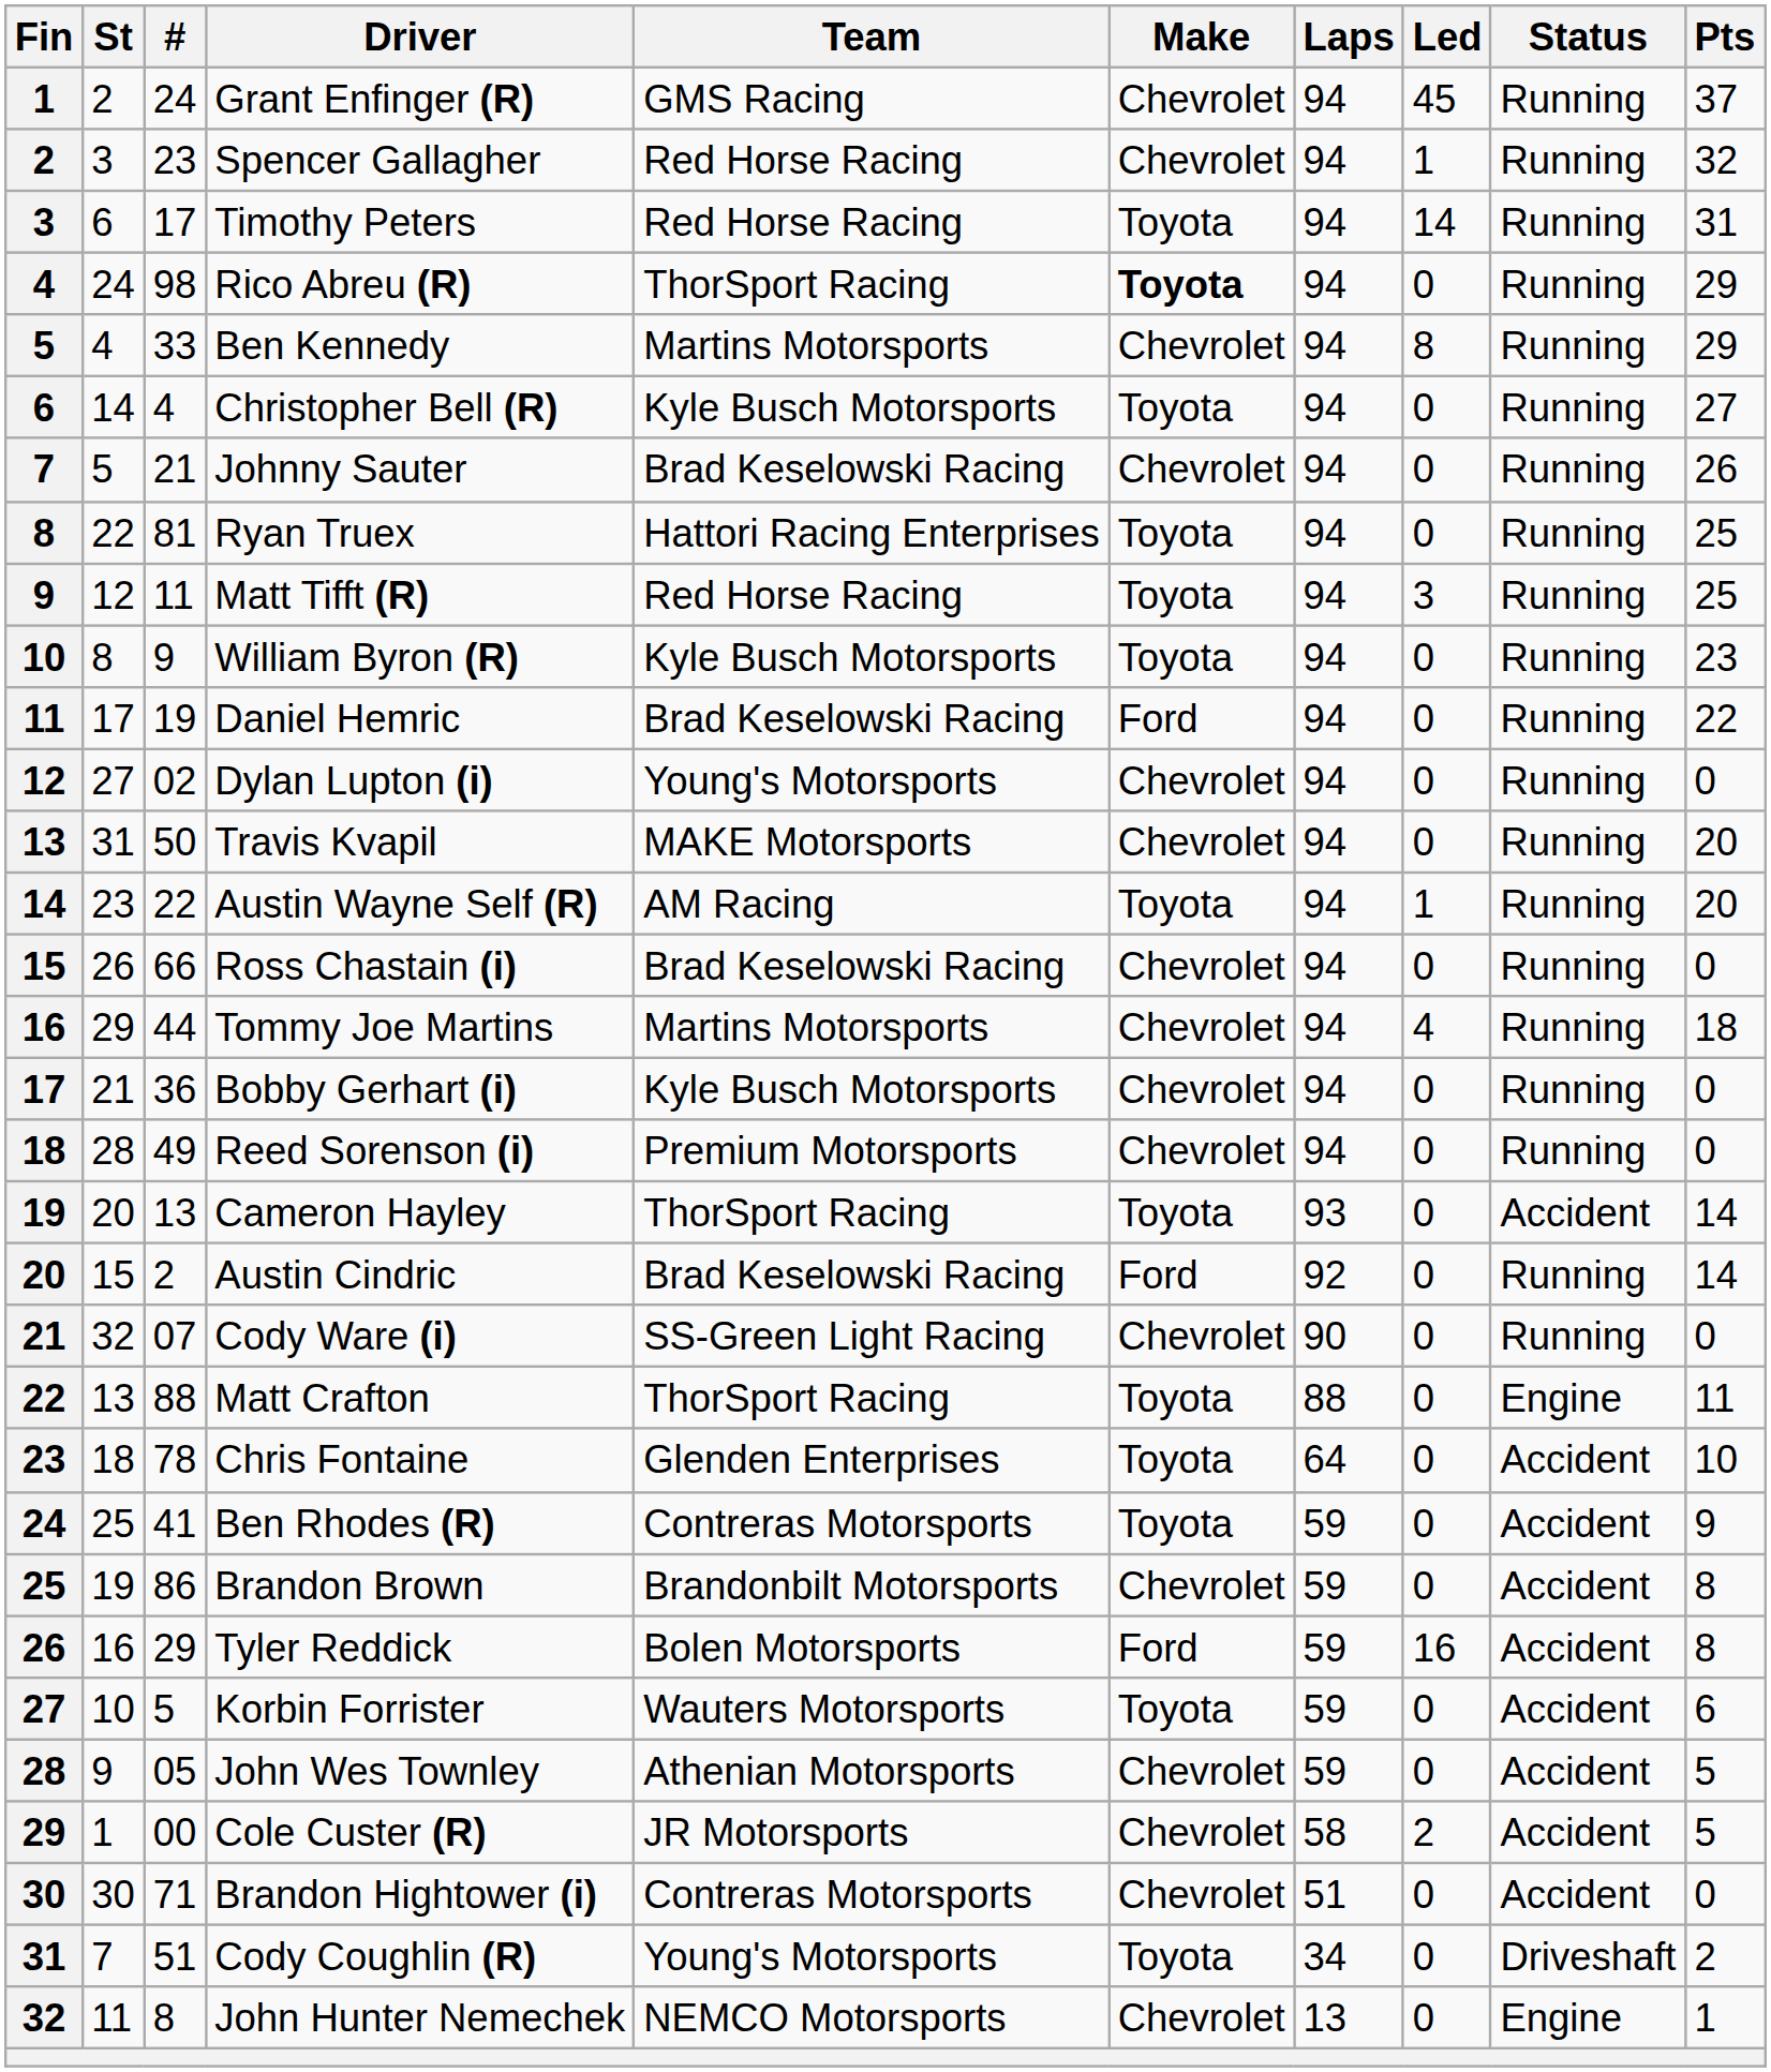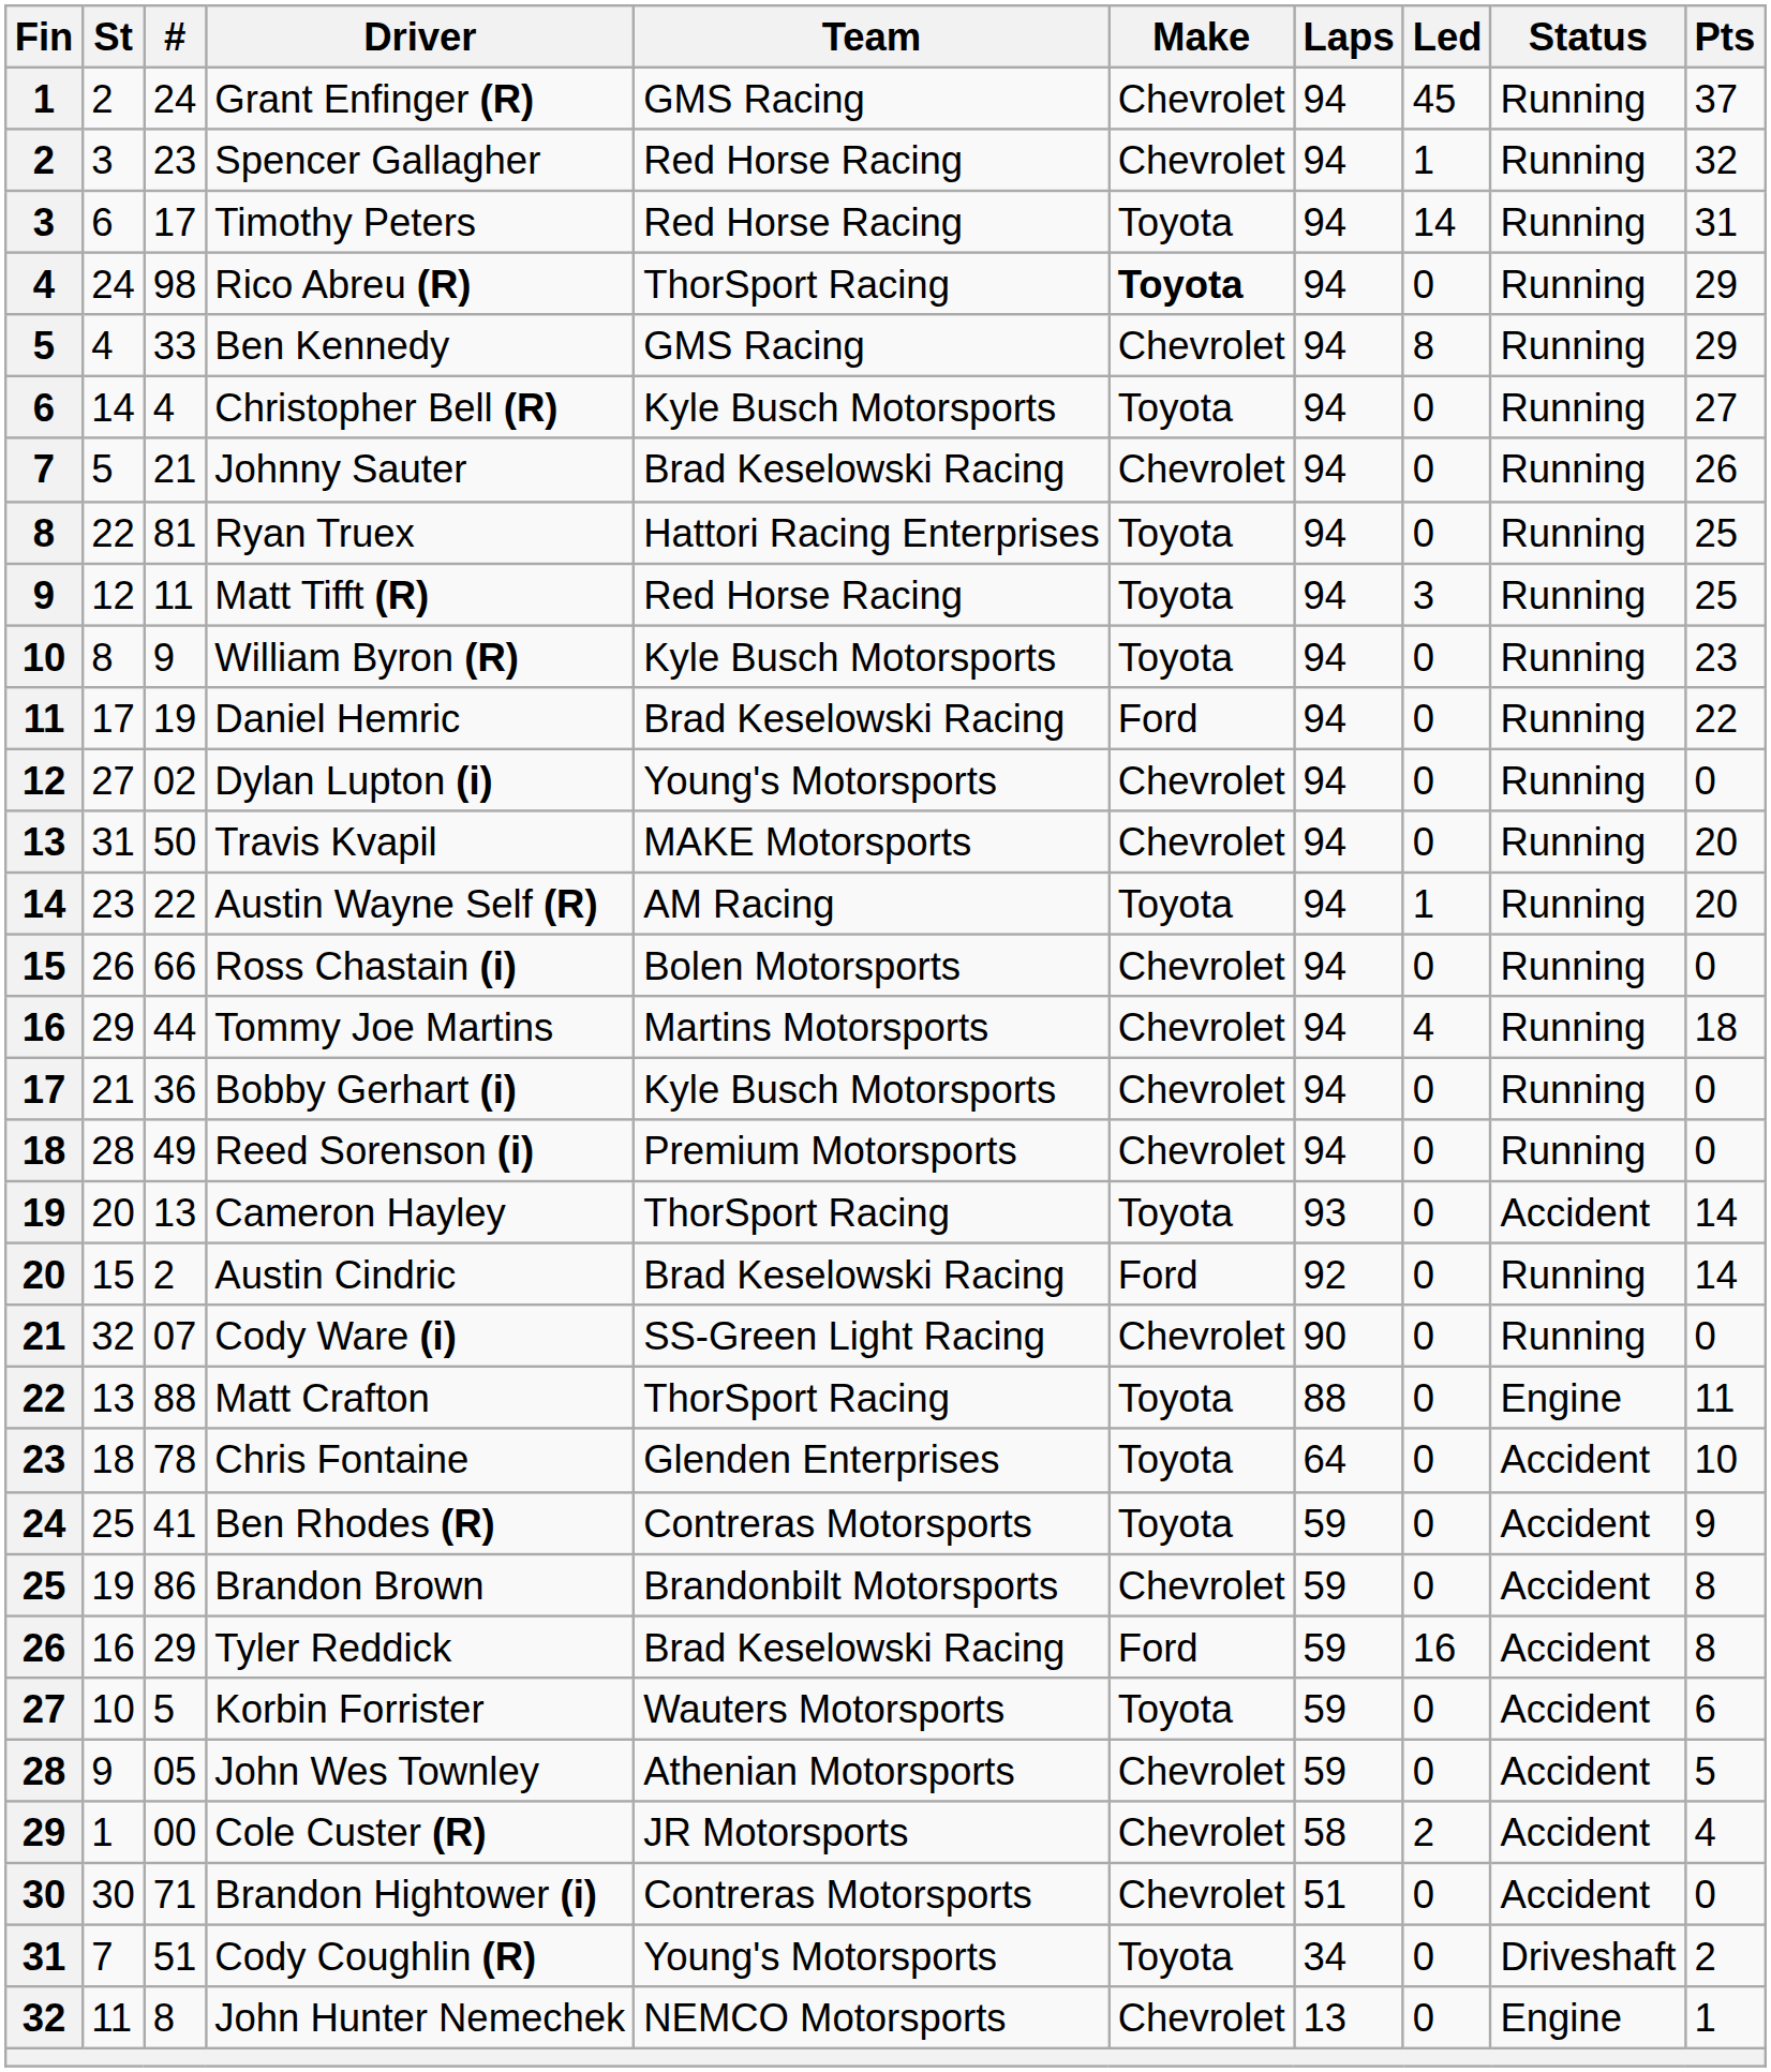Ben Kennedy | Team: Martins Motorsports -> GMS Racing
Ross Chastain (i) | Team: Brad Keselowski Racing -> Bolen Motorsports
Tyler Reddick | Team: Bolen Motorsports -> Brad Keselowski Racing
Cole Custer (R) | Pts: 5 -> 4
